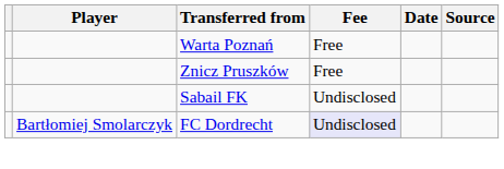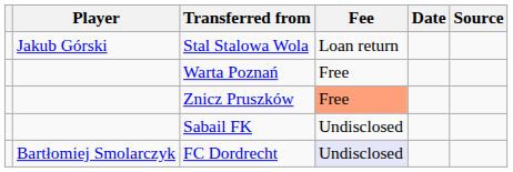+ row: Jakub Górski | Stal Stalowa Wola | Loan return
Znicz Pruszków | Fee: no background -> lightsalmon background
